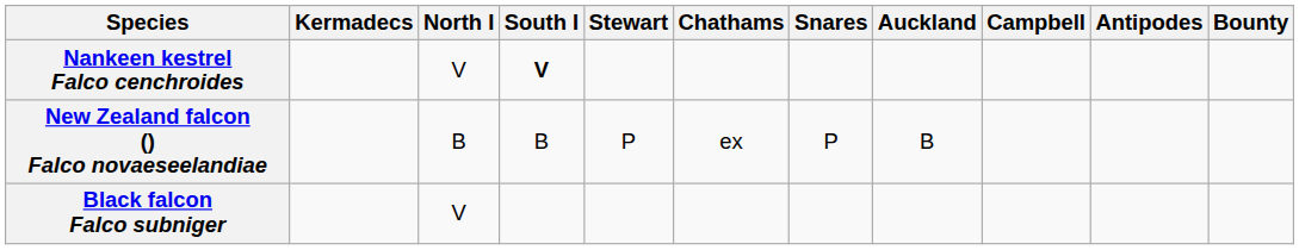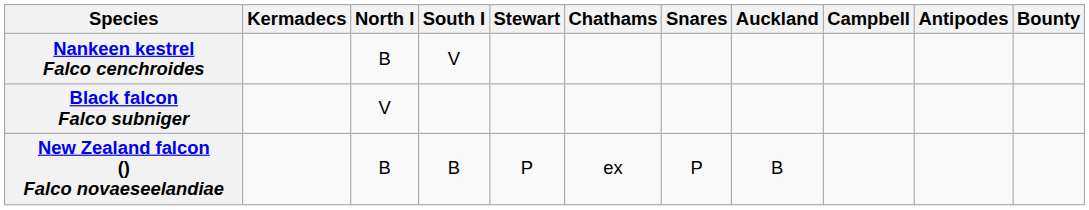Nankeen kestrel Falco cenchroides | North I: V -> B
Nankeen kestrel Falco cenchroides | South I: bold -> normal
rows swapped: New Zealand falcon () Falco novaeseelandiae <-> Black falcon Falco subniger
